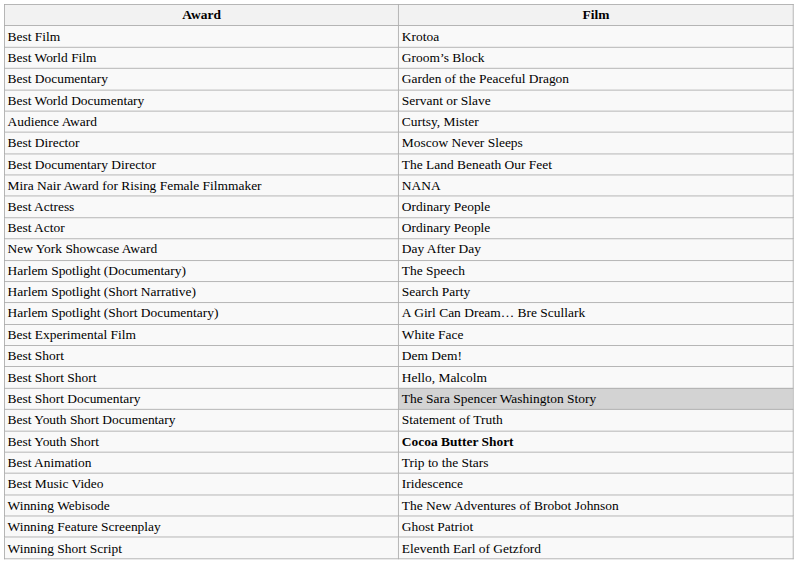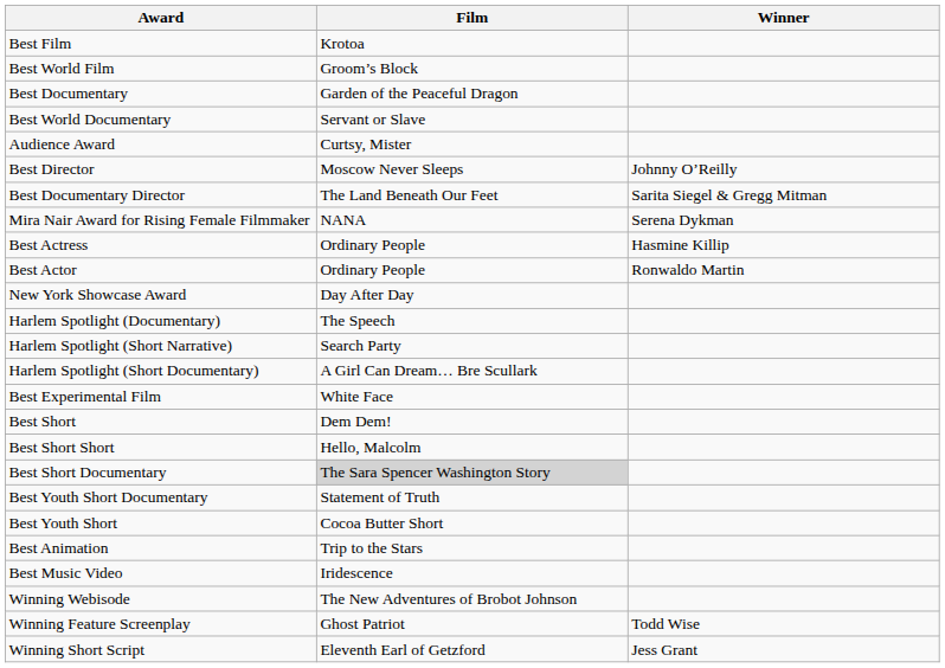+ column: Winner | Johnny O’Reilly | Sarita Siegel & Gregg Mitman | Serena Dykman | Hasmine Killip | Ronwaldo Martin | Todd Wise | Jess Grant
Best Youth Short | Film: bold -> normal
